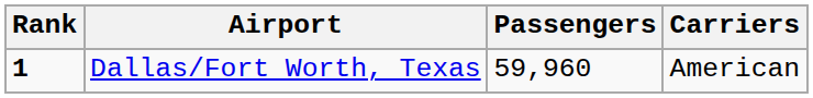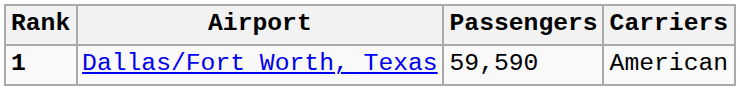Dallas/Fort Worth, Texas | Passengers: 59,960 -> 59,590
